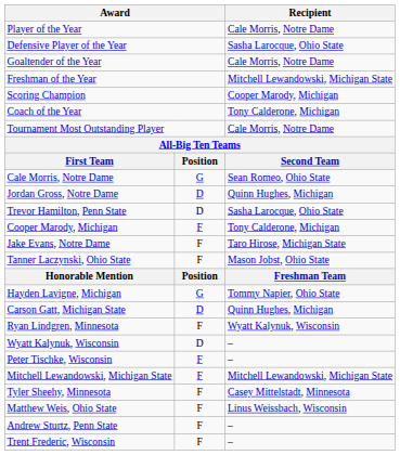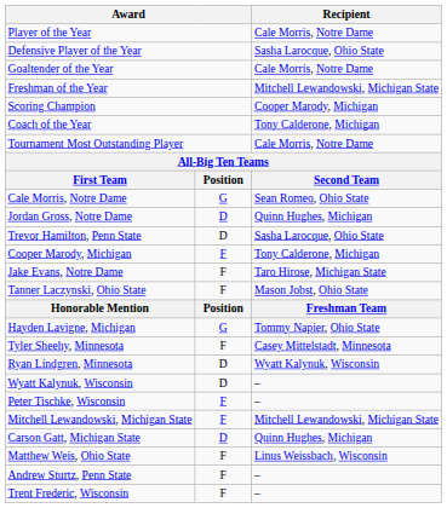rows swapped: Carson Gatt, Michigan State <-> Tyler Sheehy, Minnesota
Ryan Lindgren, Minnesota | column 2: F -> D
